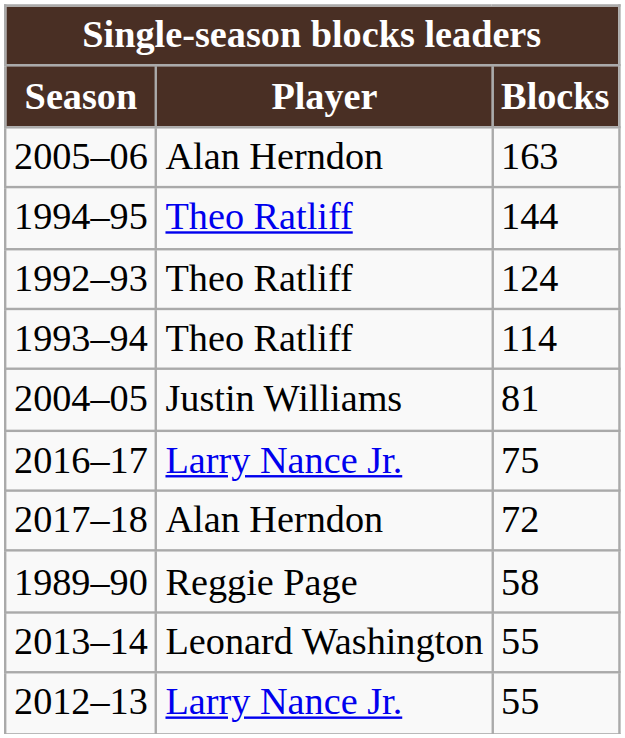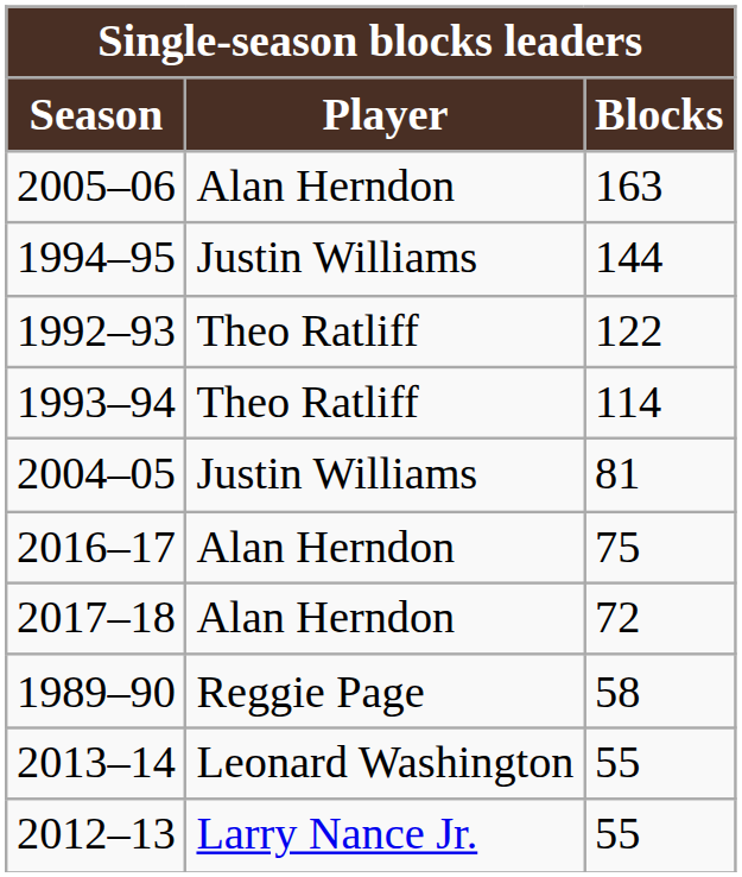1994–95 | Player: Theo Ratliff -> Justin Williams
1992–93 | Blocks: 124 -> 122
2016–17 | Player: Larry Nance Jr. -> Alan Herndon
